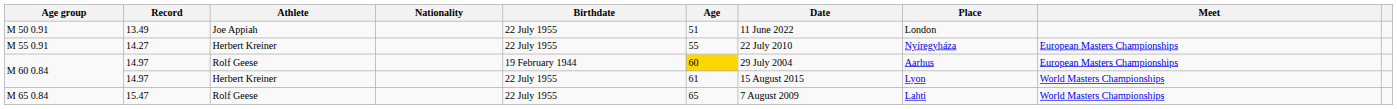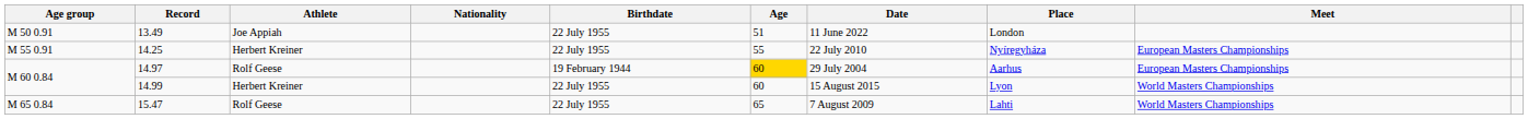M 55 0.91 | Record: 14.27 -> 14.25
M 60 0.84 / Herbert Kreiner | Record: 14.97 -> 14.99
M 60 0.84 / Herbert Kreiner | Age: 61 -> 60
